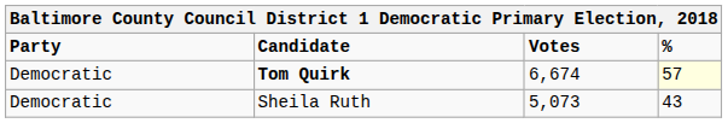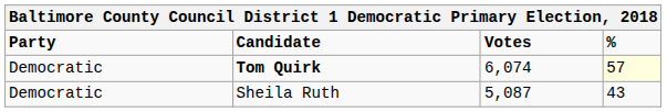Tom Quirk | Votes: 6,674 -> 6,074
Sheila Ruth | Votes: 5,073 -> 5,087
